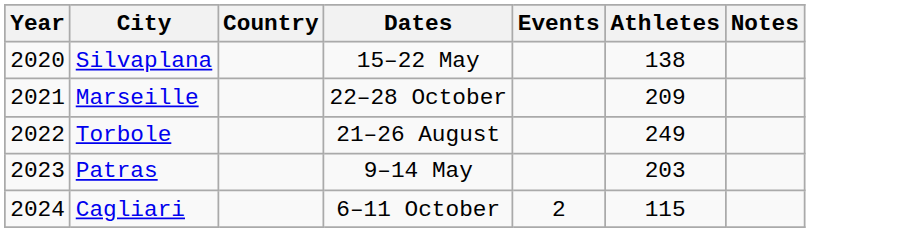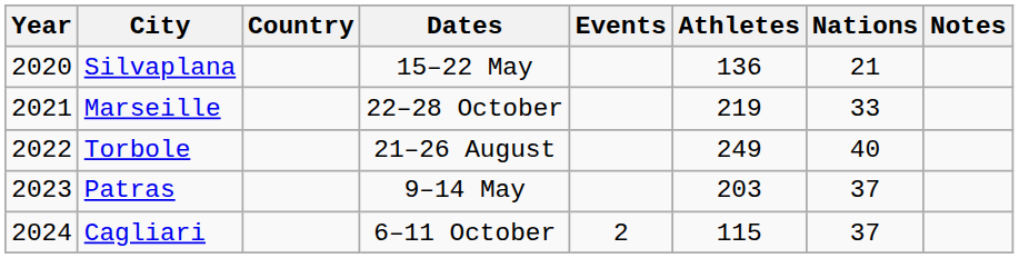+ column: Nations | 21 | 33 | 40 | 37 | 37
Silvaplana | Athletes: 138 -> 136
Marseille | Athletes: 209 -> 219
